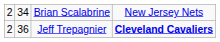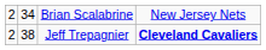Jeff Trepagnier | column 2: 36 -> 38
